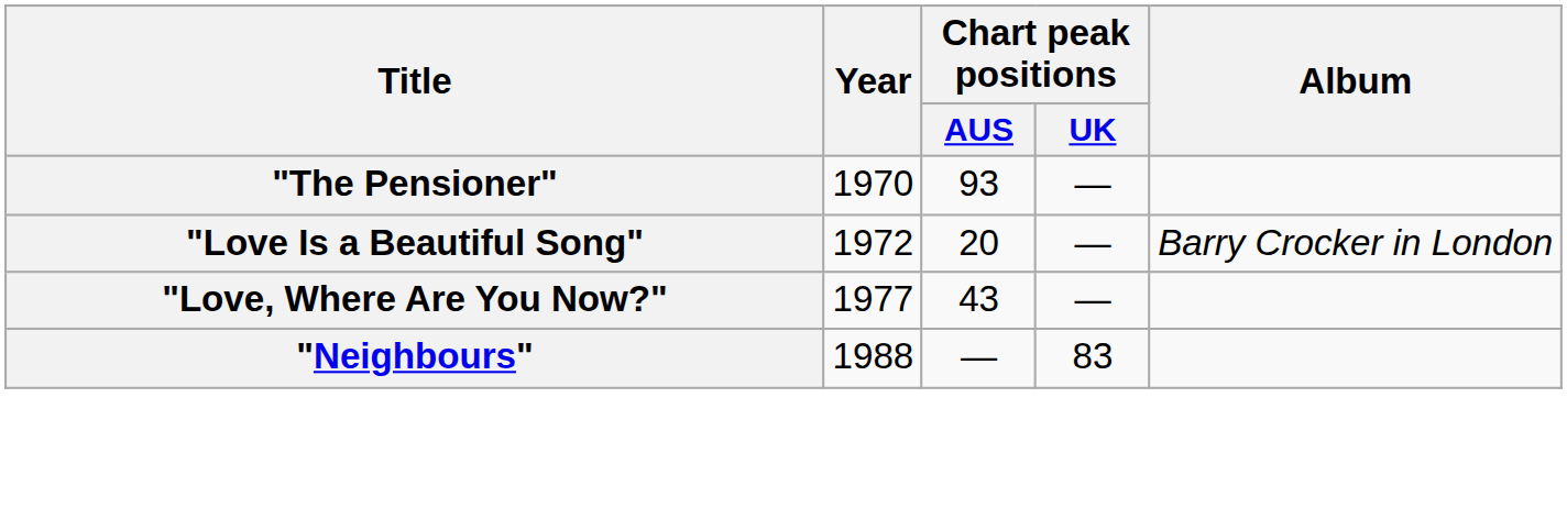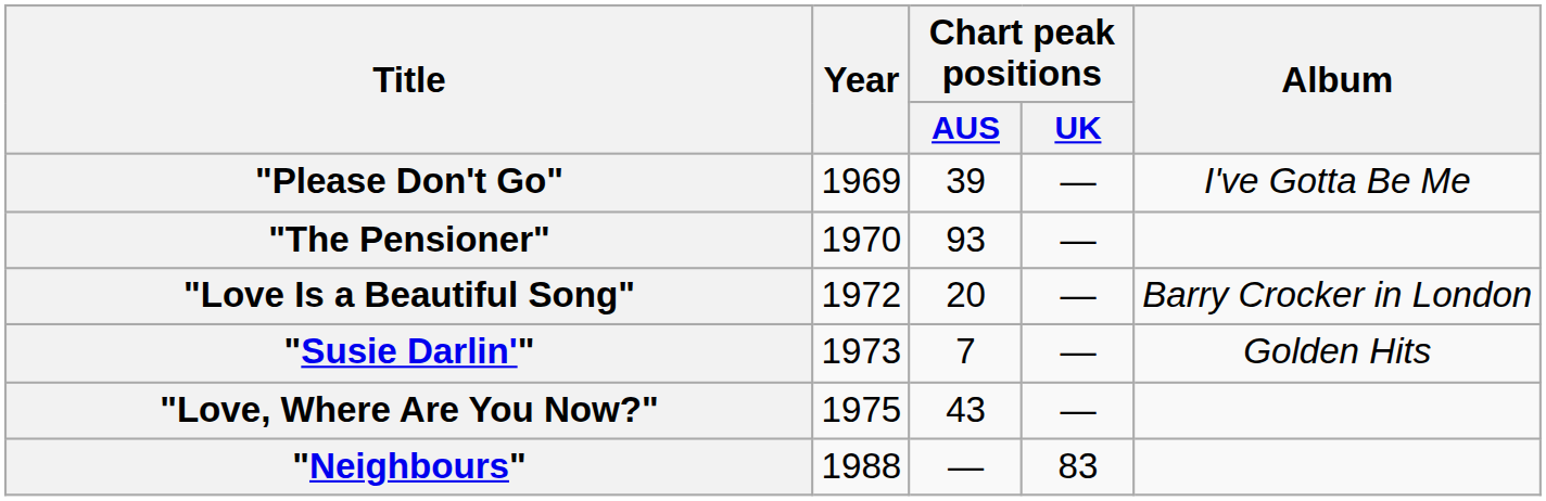+ row: "Please Don't Go" | 1969 | 39 | — | I've Gotta Be Me
+ row: "Susie Darlin'" | 1973 | 7 | — | Golden Hits
"Love, Where Are You Now?" | Year: 1977 -> 1975
